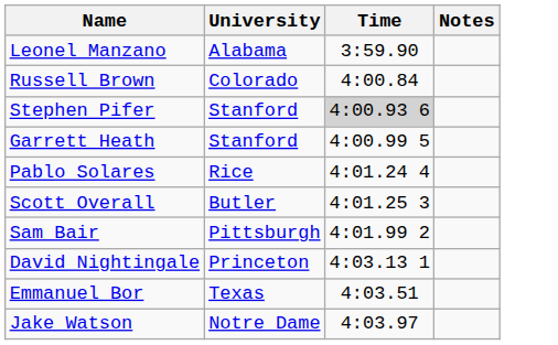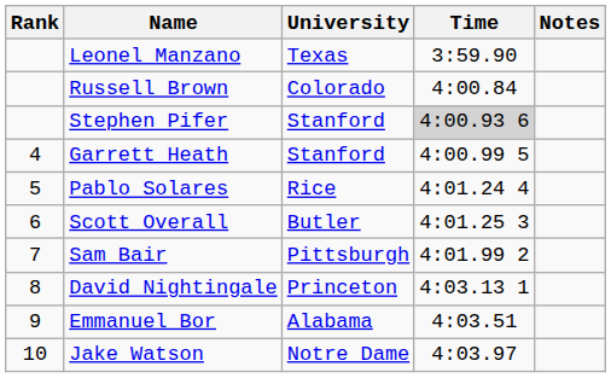+ column: Rank | 4 | 5 | 6 | 7 | 8 | 9 | 10
Leonel Manzano | University: Alabama -> Texas
Emmanuel Bor | University: Texas -> Alabama
